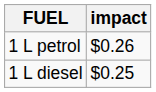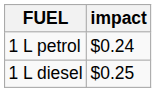1 L petrol | impact: $0.26 -> $0.24
